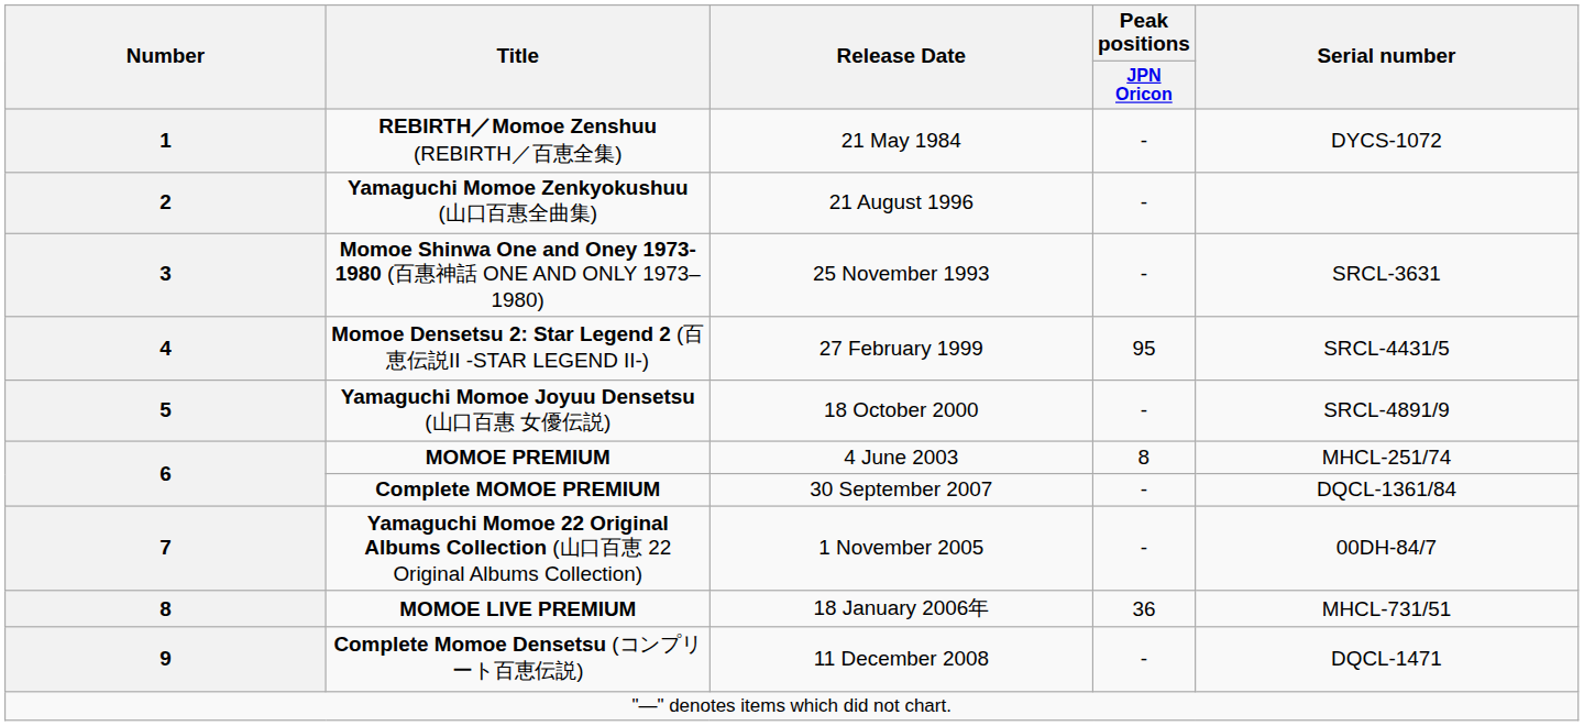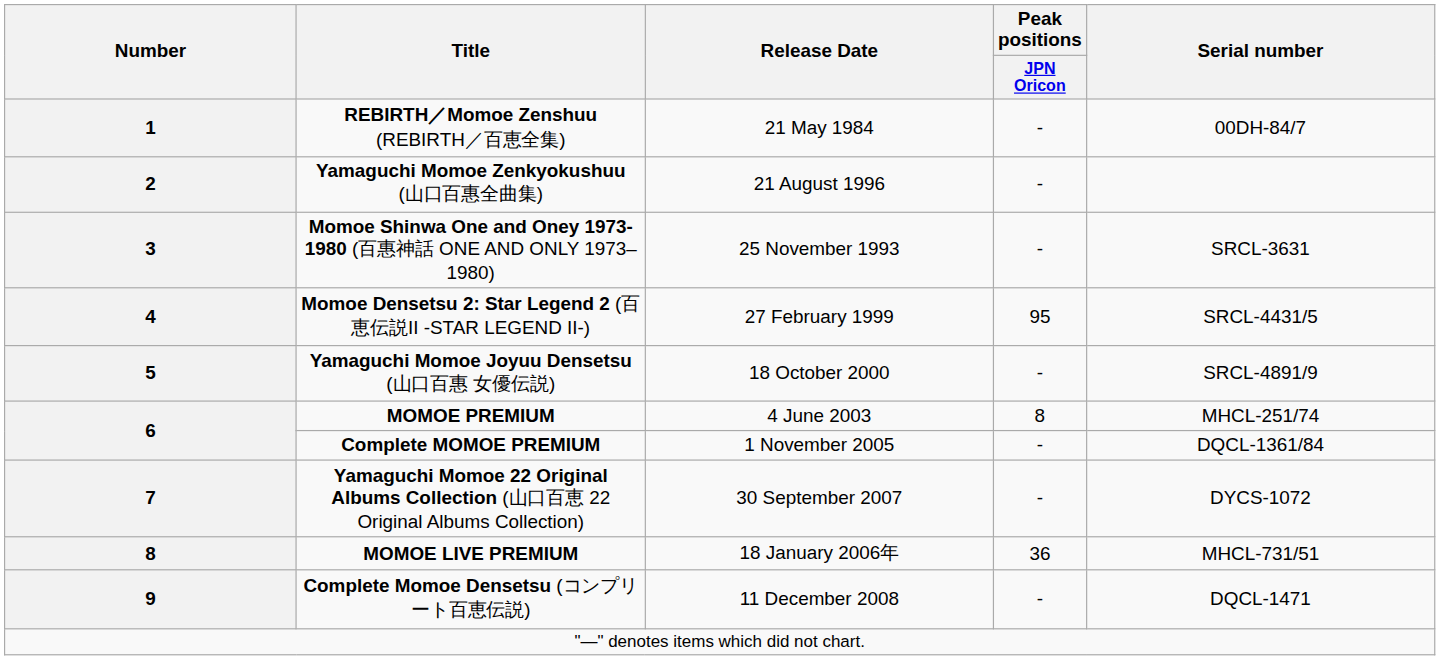1 | Serial number: DYCS-1072 -> 00DH-84/7
6 / Complete MOMOE PREMIUM | Release Date: 30 September 2007 -> 1 November 2005
7 | Release Date: 1 November 2005 -> 30 September 2007
7 | Serial number: 00DH-84/7 -> DYCS-1072
